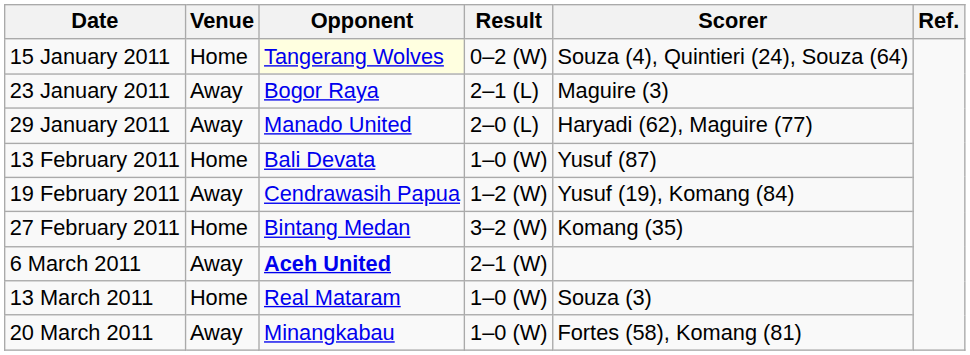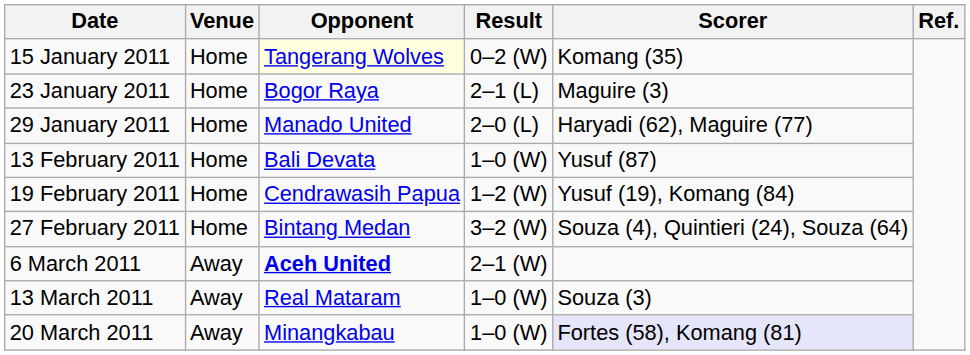15 January 2011 | Scorer: Souza (4), Quintieri (24), Souza (64) -> Komang (35)
23 January 2011 | Venue: Away -> Home
29 January 2011 | Venue: Away -> Home
19 February 2011 | Venue: Away -> Home
27 February 2011 | Scorer: Komang (35) -> Souza (4), Quintieri (24), Souza (64)
13 March 2011 | Venue: Home -> Away
20 March 2011 | Scorer: no background -> lavender background
